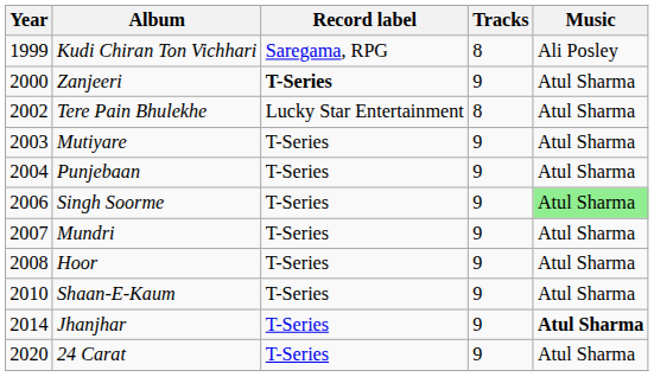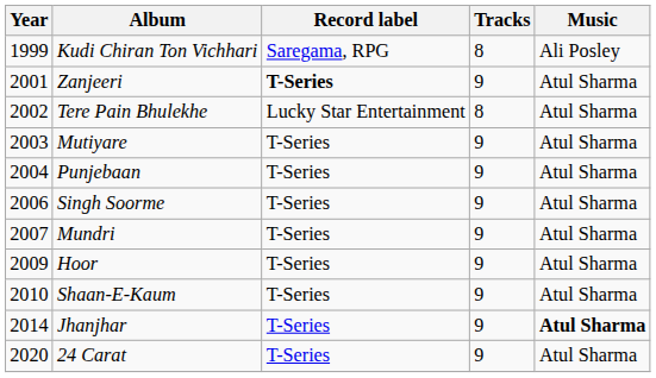Zanjeeri | Year: 2000 -> 2001
Singh Soorme | Music: lightgreen background -> no background
Hoor | Year: 2008 -> 2009
